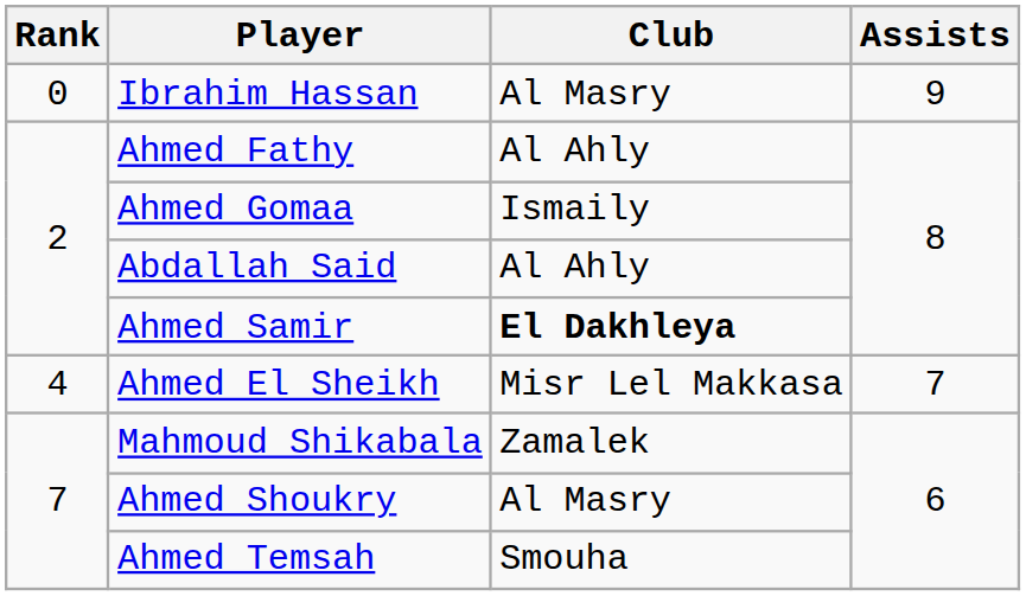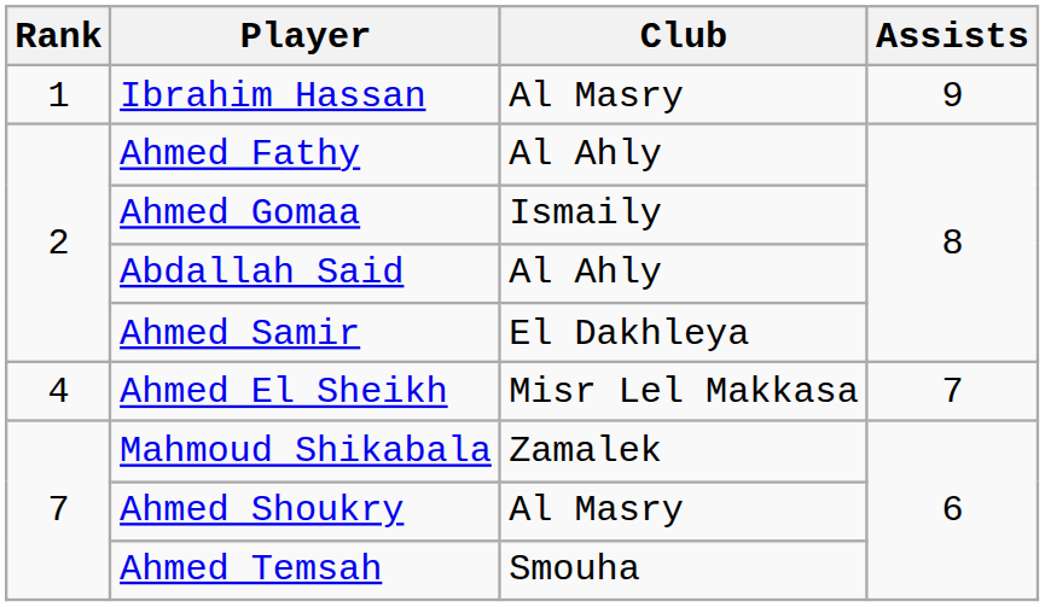Ibrahim Hassan | Rank: 0 -> 1
Ahmed Samir | Club: bold -> normal
